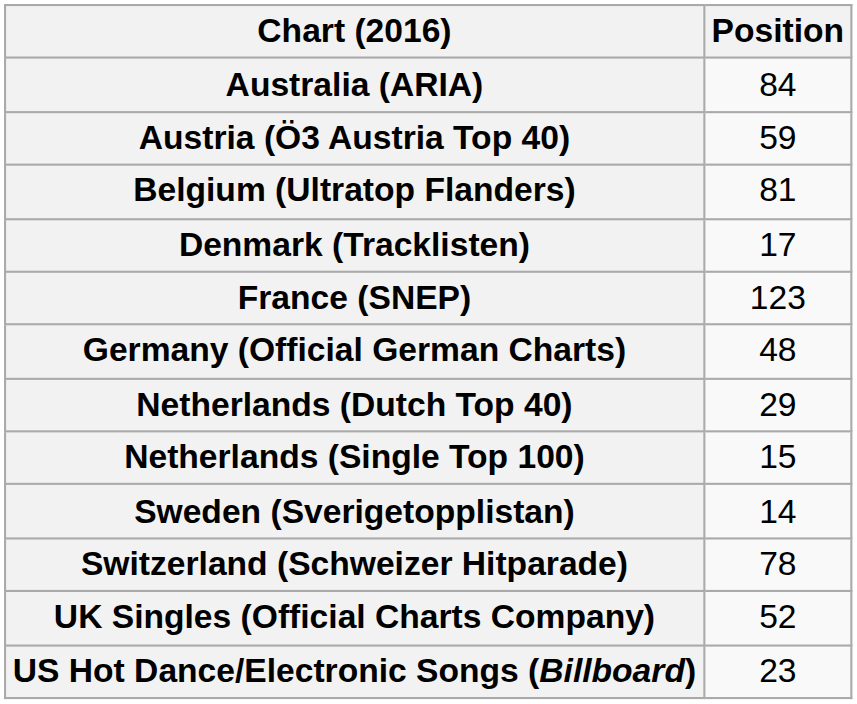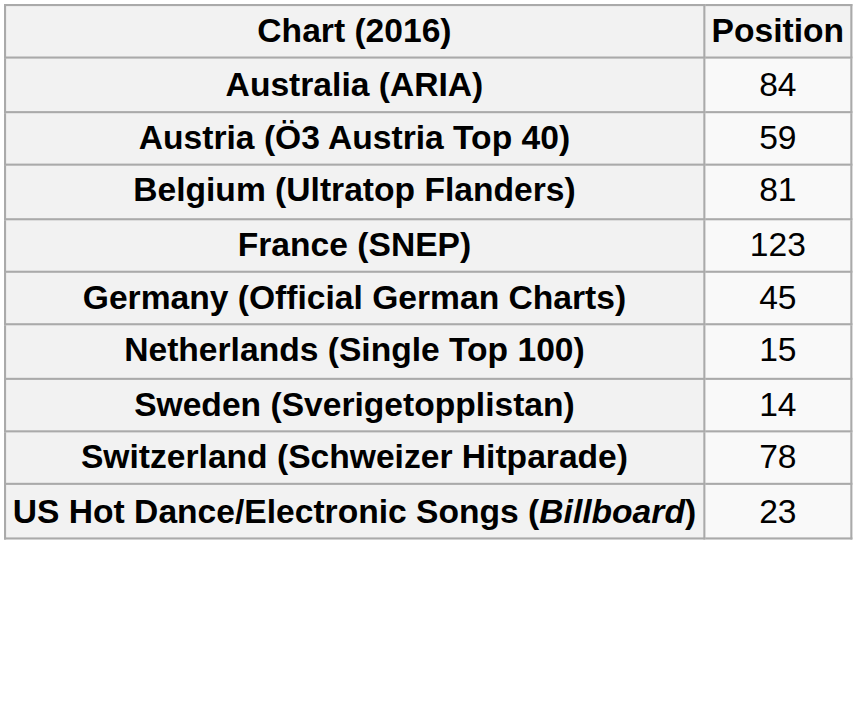- row: Denmark (Tracklisten) | 17
Germany (Official German Charts) | Position: 48 -> 45
- row: Netherlands (Dutch Top 40) | 29
- row: UK Singles (Official Charts Company) | 52
